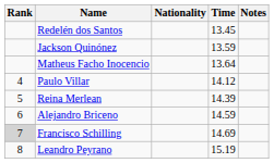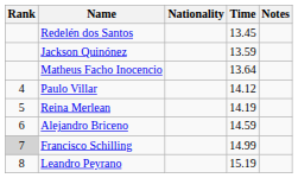Reina Merlean | Time: 14.39 -> 14.19
Francisco Schilling | Time: 14.69 -> 14.99
